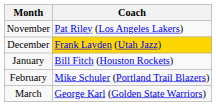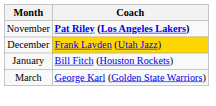November | Coach: normal -> bold
- row: February | Mike Schuler (Portland Trail Blazers)
